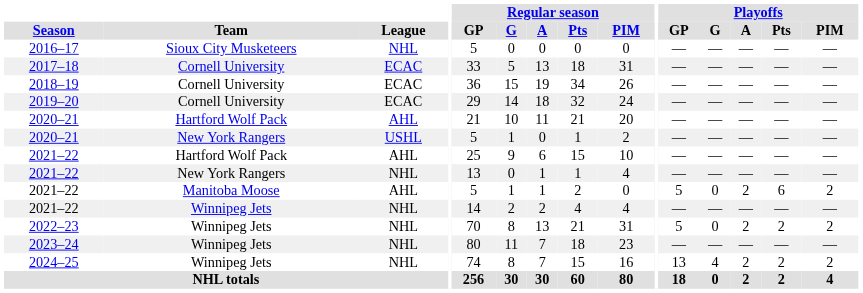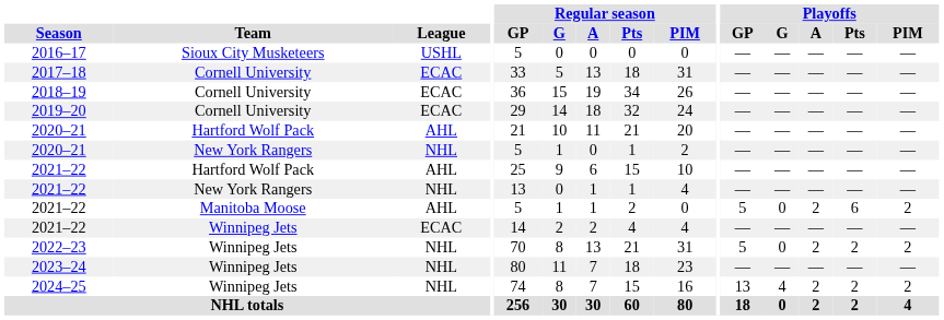2016–17 | League: NHL -> USHL
2020–21 / New York Rangers | League: USHL -> NHL
2021–22 / Winnipeg Jets | League: NHL -> ECAC
